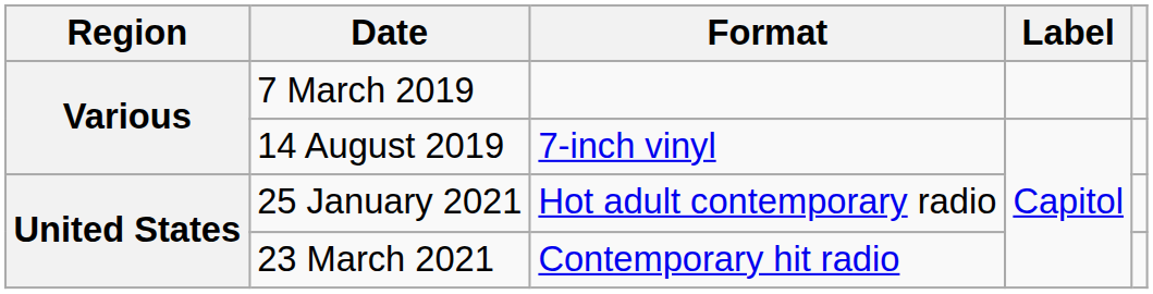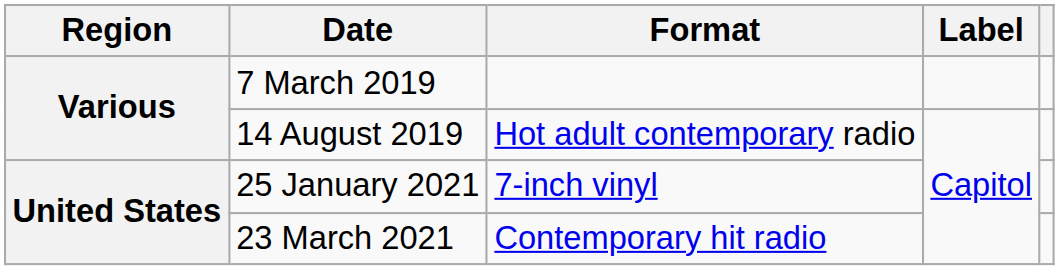14 August 2019 | Format: 7-inch vinyl -> Hot adult contemporary radio
25 January 2021 | Format: Hot adult contemporary radio -> 7-inch vinyl
